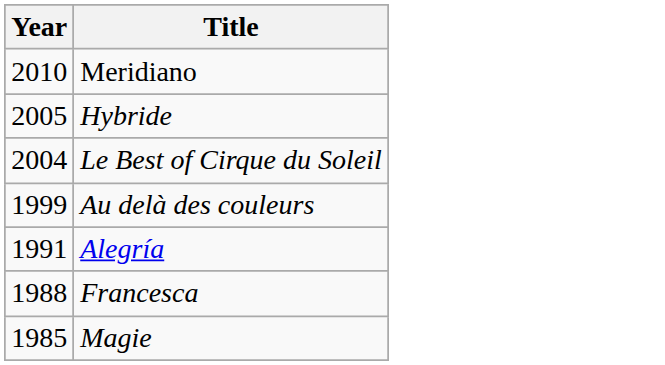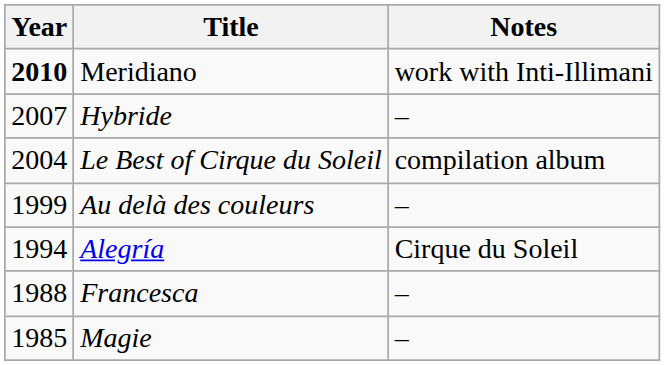+ column: Notes | work with Inti-Illimani | – | compilation album | – | Cirque du Soleil | – | –
Meridiano | Year: normal -> bold
Hybride | Year: 2005 -> 2007
Alegría | Year: 1991 -> 1994
